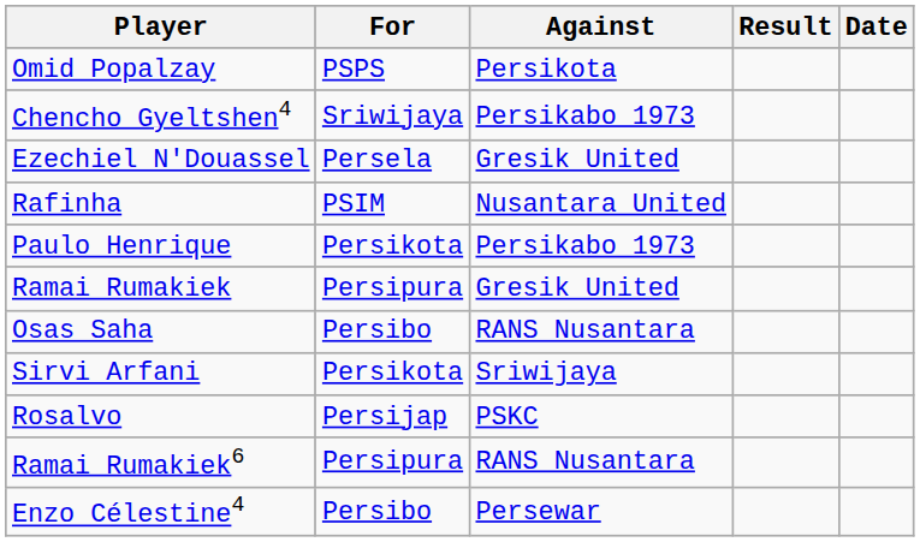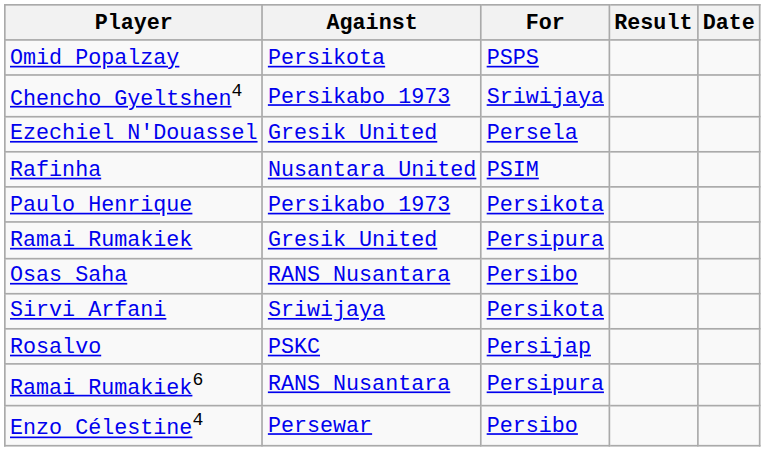columns swapped: For <-> Against
